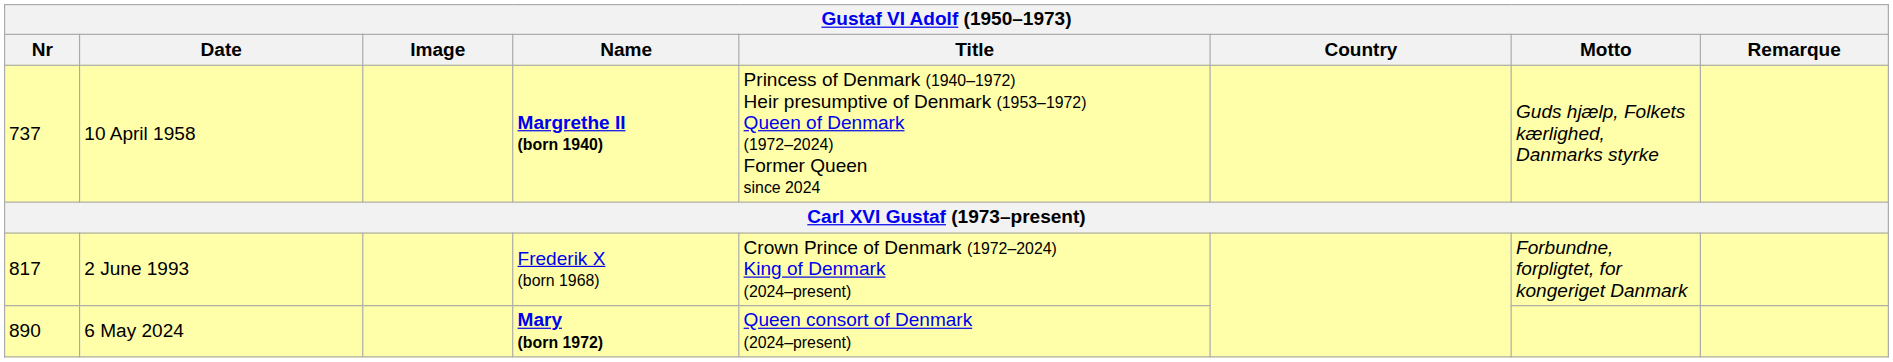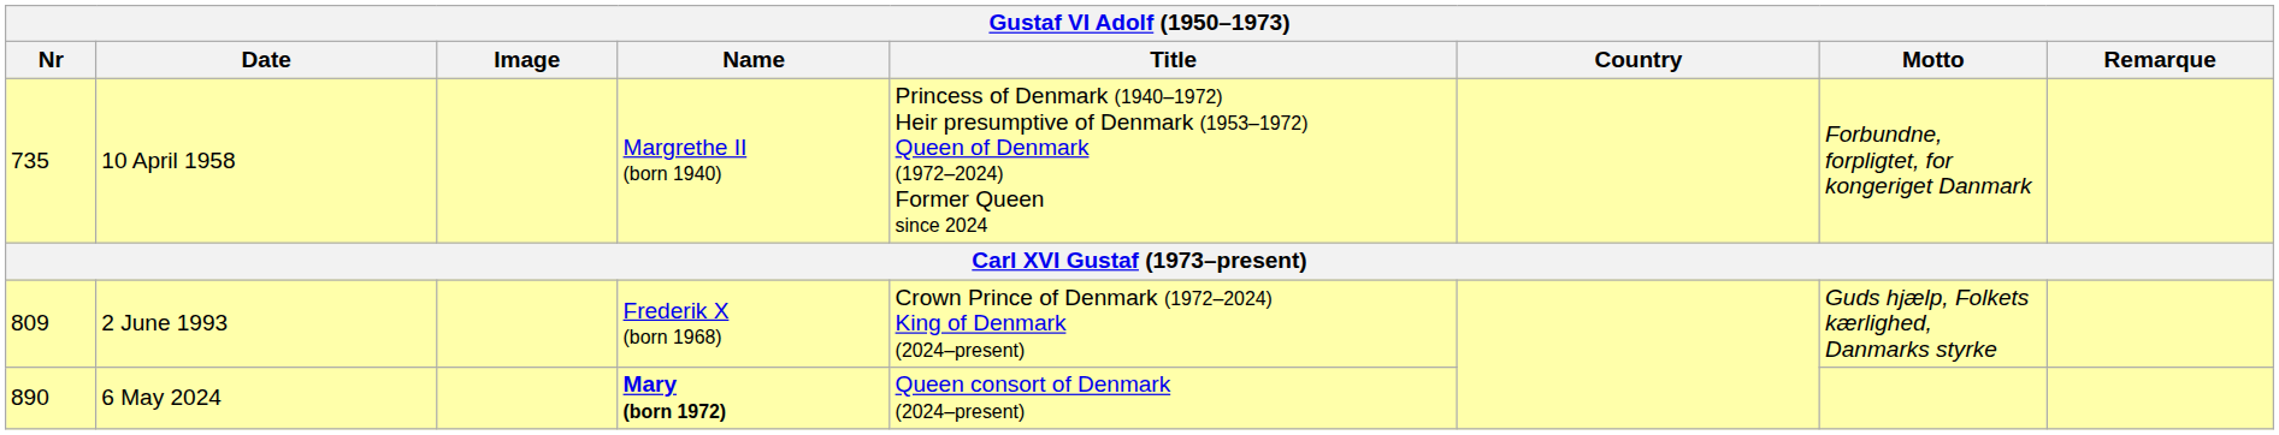10 April 1958 | Nr: 737 -> 735
10 April 1958 | Name: bold -> normal
10 April 1958 | Motto: Guds hjælp, Folkets kærlighed, Danmarks styrke -> Forbundne, forpligtet, for kongeriget Danmark
2 June 1993 | Nr: 817 -> 809
2 June 1993 | Motto: Forbundne, forpligtet, for kongeriget Danmark -> Guds hjælp, Folkets kærlighed, Danmarks styrke
